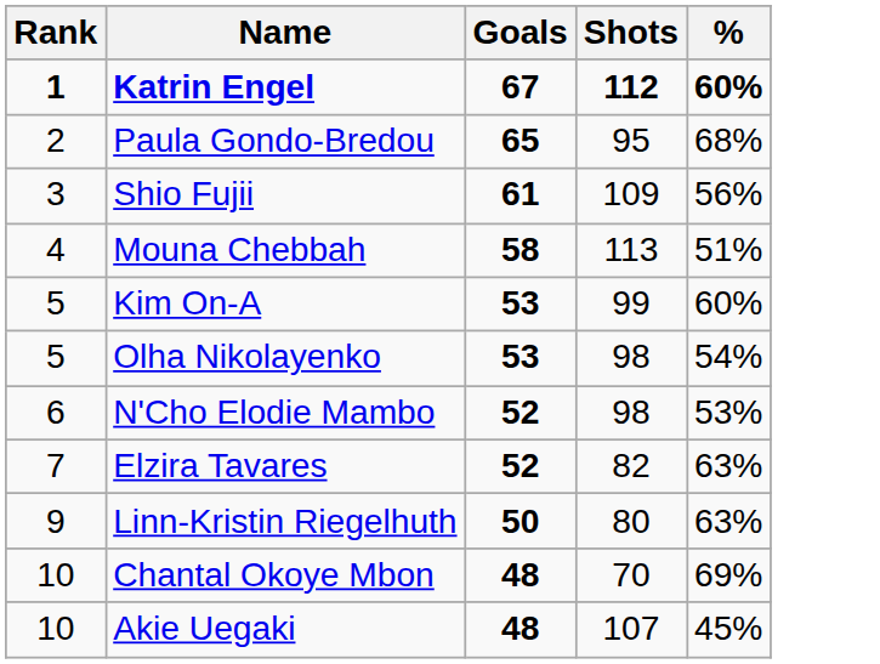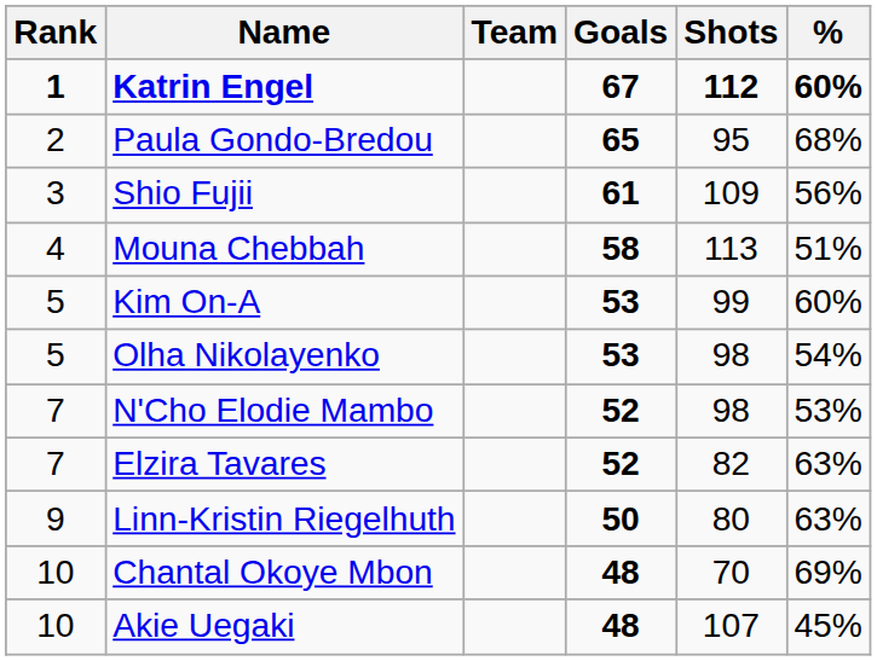+ column: Team
N'Cho Elodie Mambo | Rank: 6 -> 7
